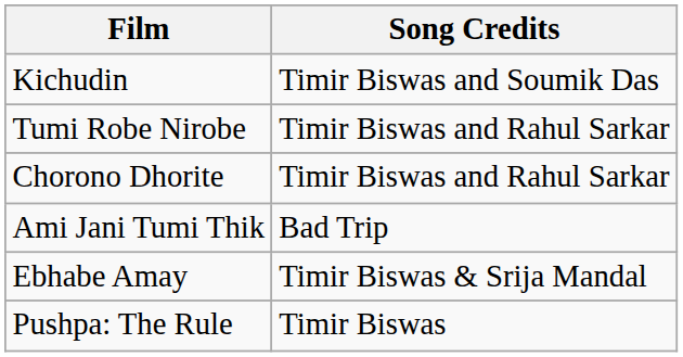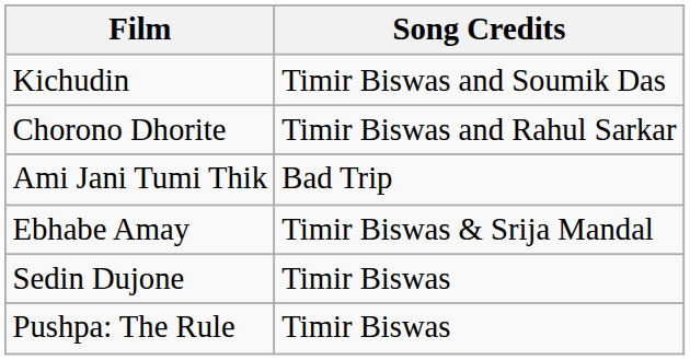- row: Tumi Robe Nirobe | Timir Biswas and Rahul Sarkar
+ row: Sedin Dujone | Timir Biswas
